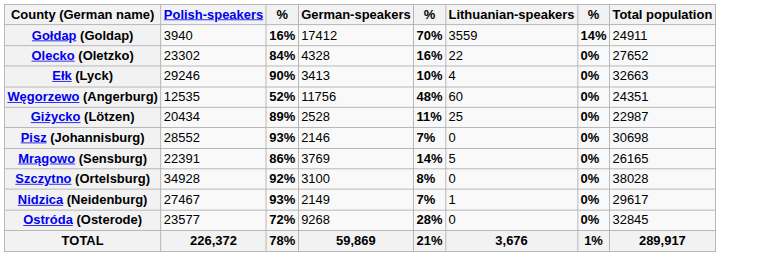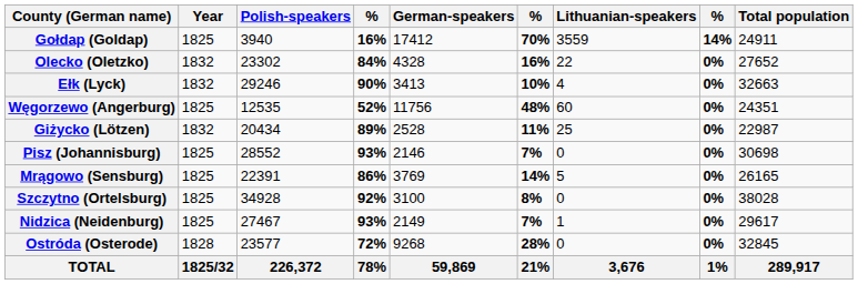+ column: Year | 1825 | 1832 | 1832 | 1825 | 1832 | 1825 | 1825 | 1825 | 1825 | 1828 | 1825/32
